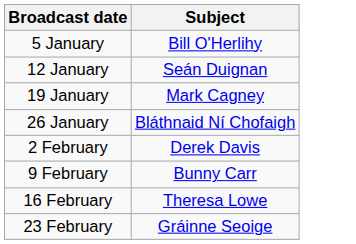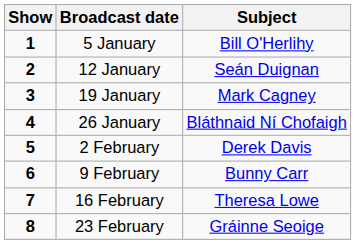+ column: Show | 1 | 2 | 3 | 4 | 5 | 6 | 7 | 8
